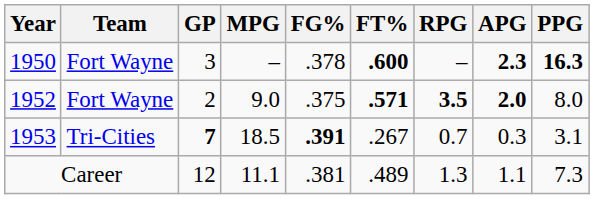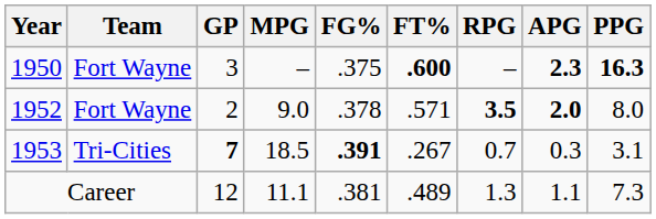1950 | FG%: .378 -> .375
1952 | FG%: .375 -> .378
1952 | FT%: bold -> normal
